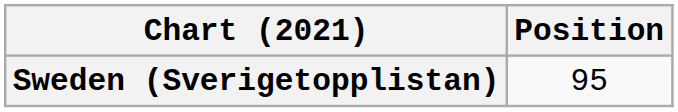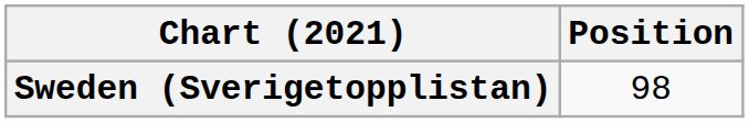Sweden (Sverigetopplistan) | Position: 95 -> 98
